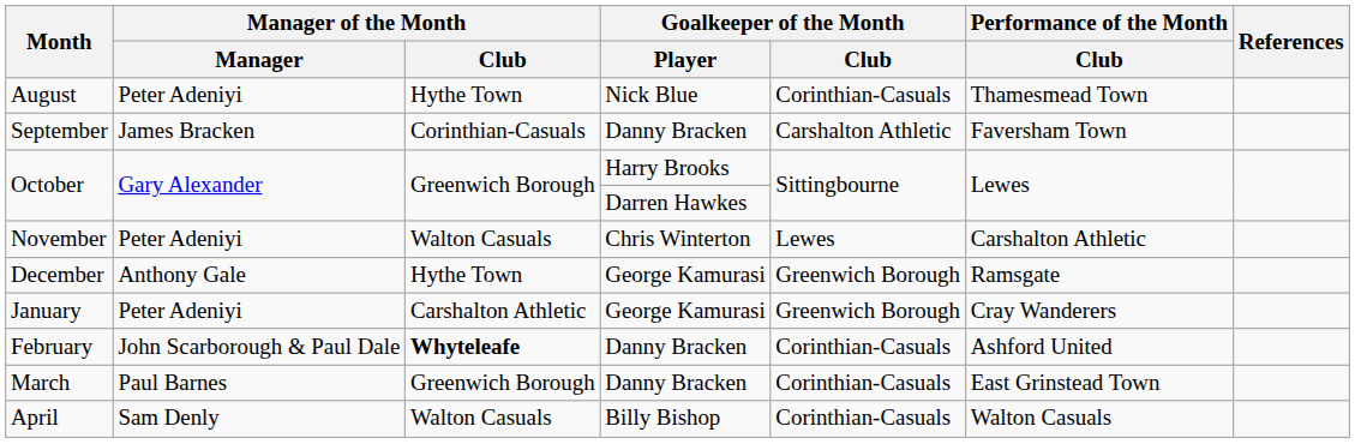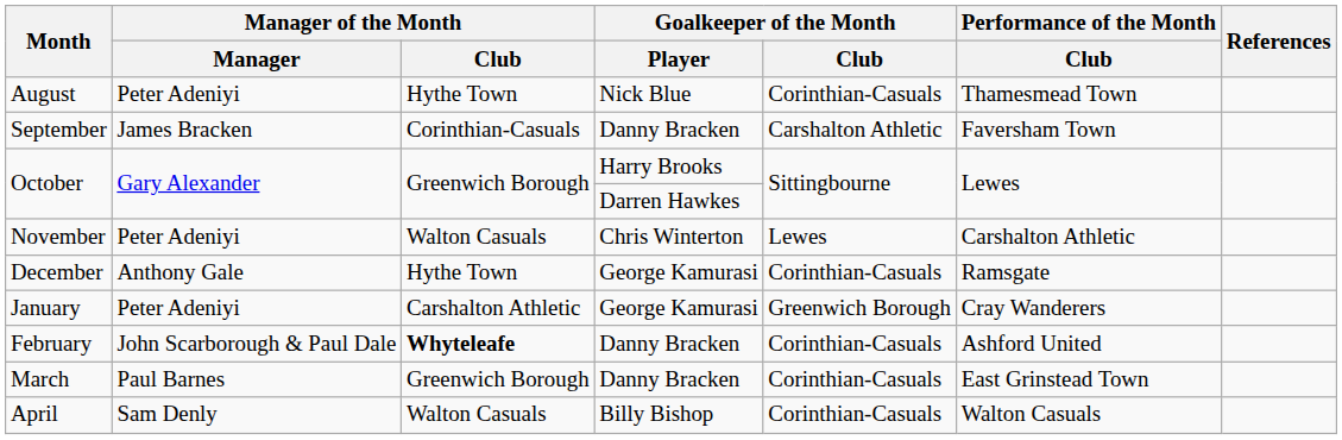December | Goalkeeper of the Month / Club: Greenwich Borough -> Corinthian-Casuals
